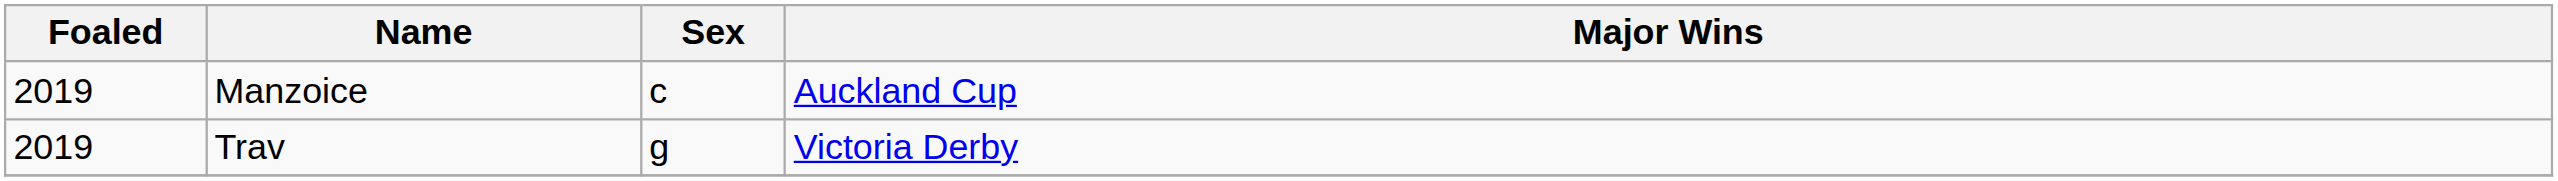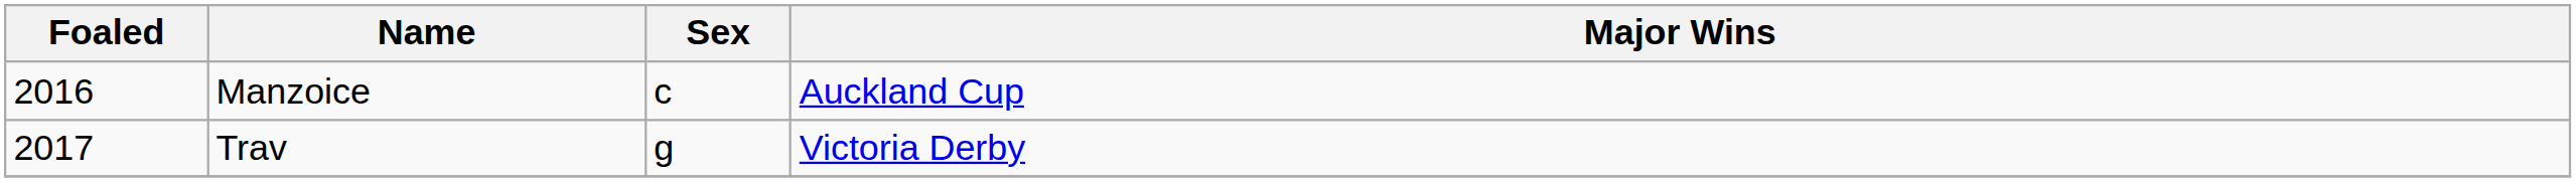Manzoice | Foaled: 2019 -> 2016
Trav | Foaled: 2019 -> 2017
